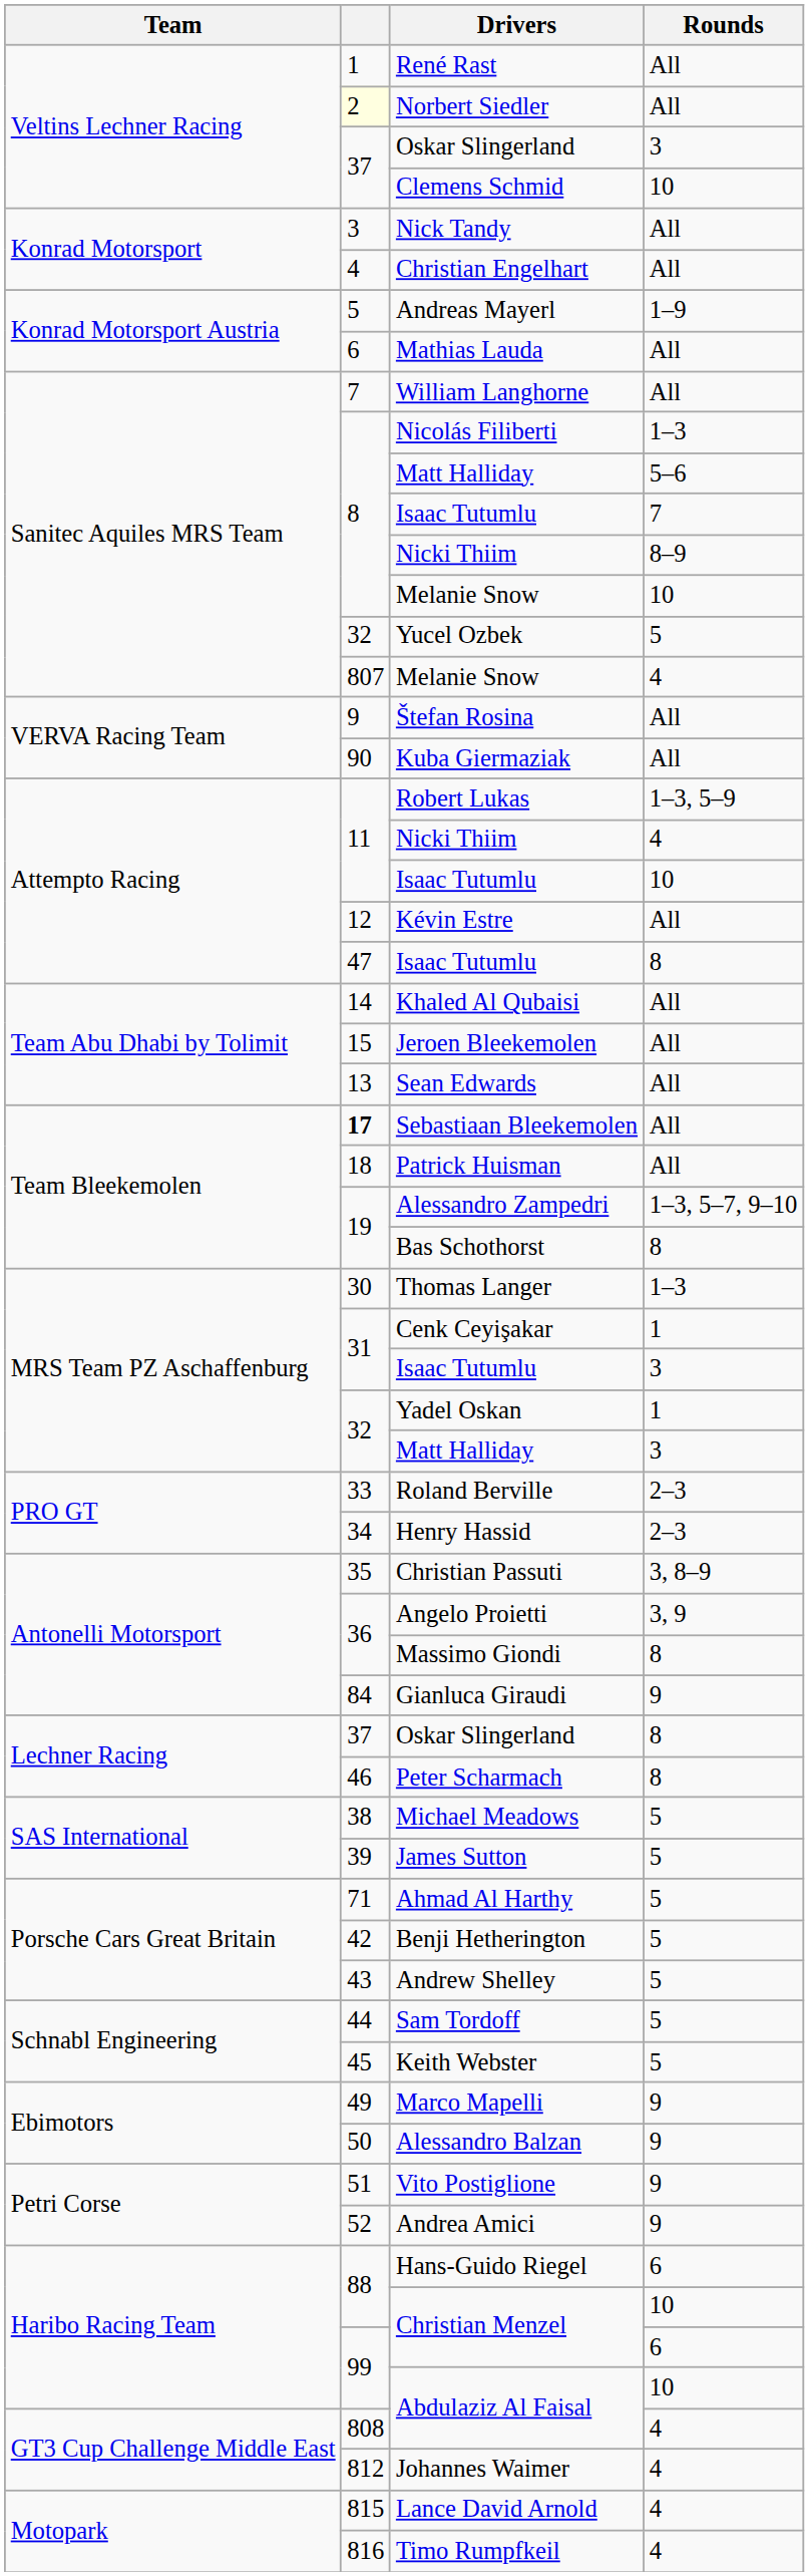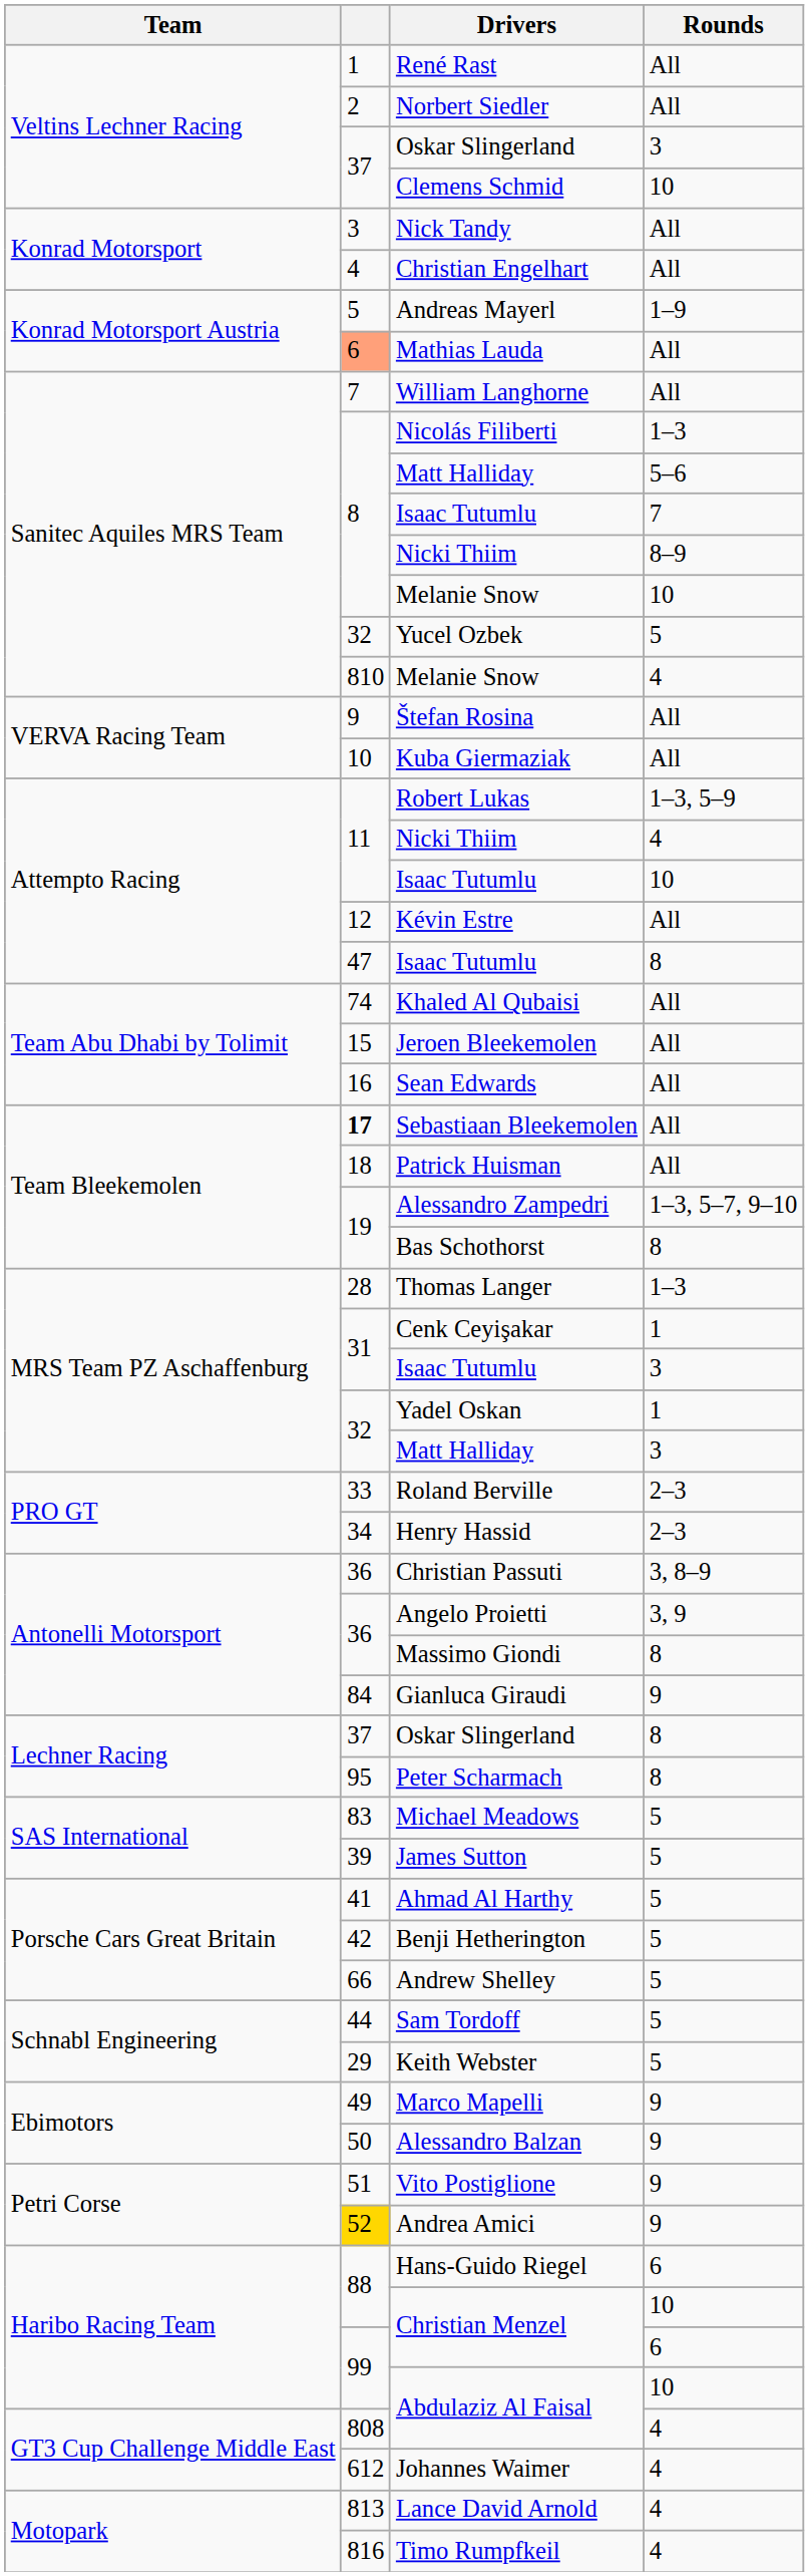Norbert Siedler | column 2: lightyellow background -> no background
Mathias Lauda | column 2: no background -> lightsalmon background
Melanie Snow / 4 | column 2: 807 -> 810
Kuba Giermaziak | column 2: 90 -> 10
Khaled Al Qubaisi | column 2: 14 -> 74
Sean Edwards | column 2: 13 -> 16
Thomas Langer | column 2: 30 -> 28
Christian Passuti | column 2: 35 -> 36
Peter Scharmach | column 2: 46 -> 95
Michael Meadows | column 2: 38 -> 83
Ahmad Al Harthy | column 2: 71 -> 41
Andrew Shelley | column 2: 43 -> 66
Keith Webster | column 2: 45 -> 29
Andrea Amici | column 2: no background -> gold background
Johannes Waimer | column 2: 812 -> 612
Lance David Arnold | column 2: 815 -> 813
